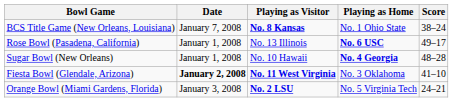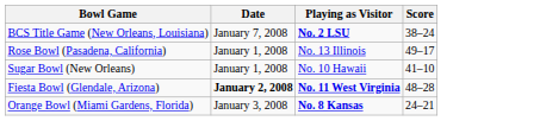- column: Playing as Home | No. 1 Ohio State | No. 6 USC | No. 4 Georgia | No. 3 Oklahoma | No. 5 Virginia Tech
BCS Title Game (New Orleans, Louisiana) | Playing as Visitor: No. 8 Kansas -> No. 2 LSU
Sugar Bowl (New Orleans) | Score: 48–28 -> 41–10
Fiesta Bowl (Glendale, Arizona) | Score: 41–10 -> 48–28
Orange Bowl (Miami Gardens, Florida) | Playing as Visitor: No. 2 LSU -> No. 8 Kansas
